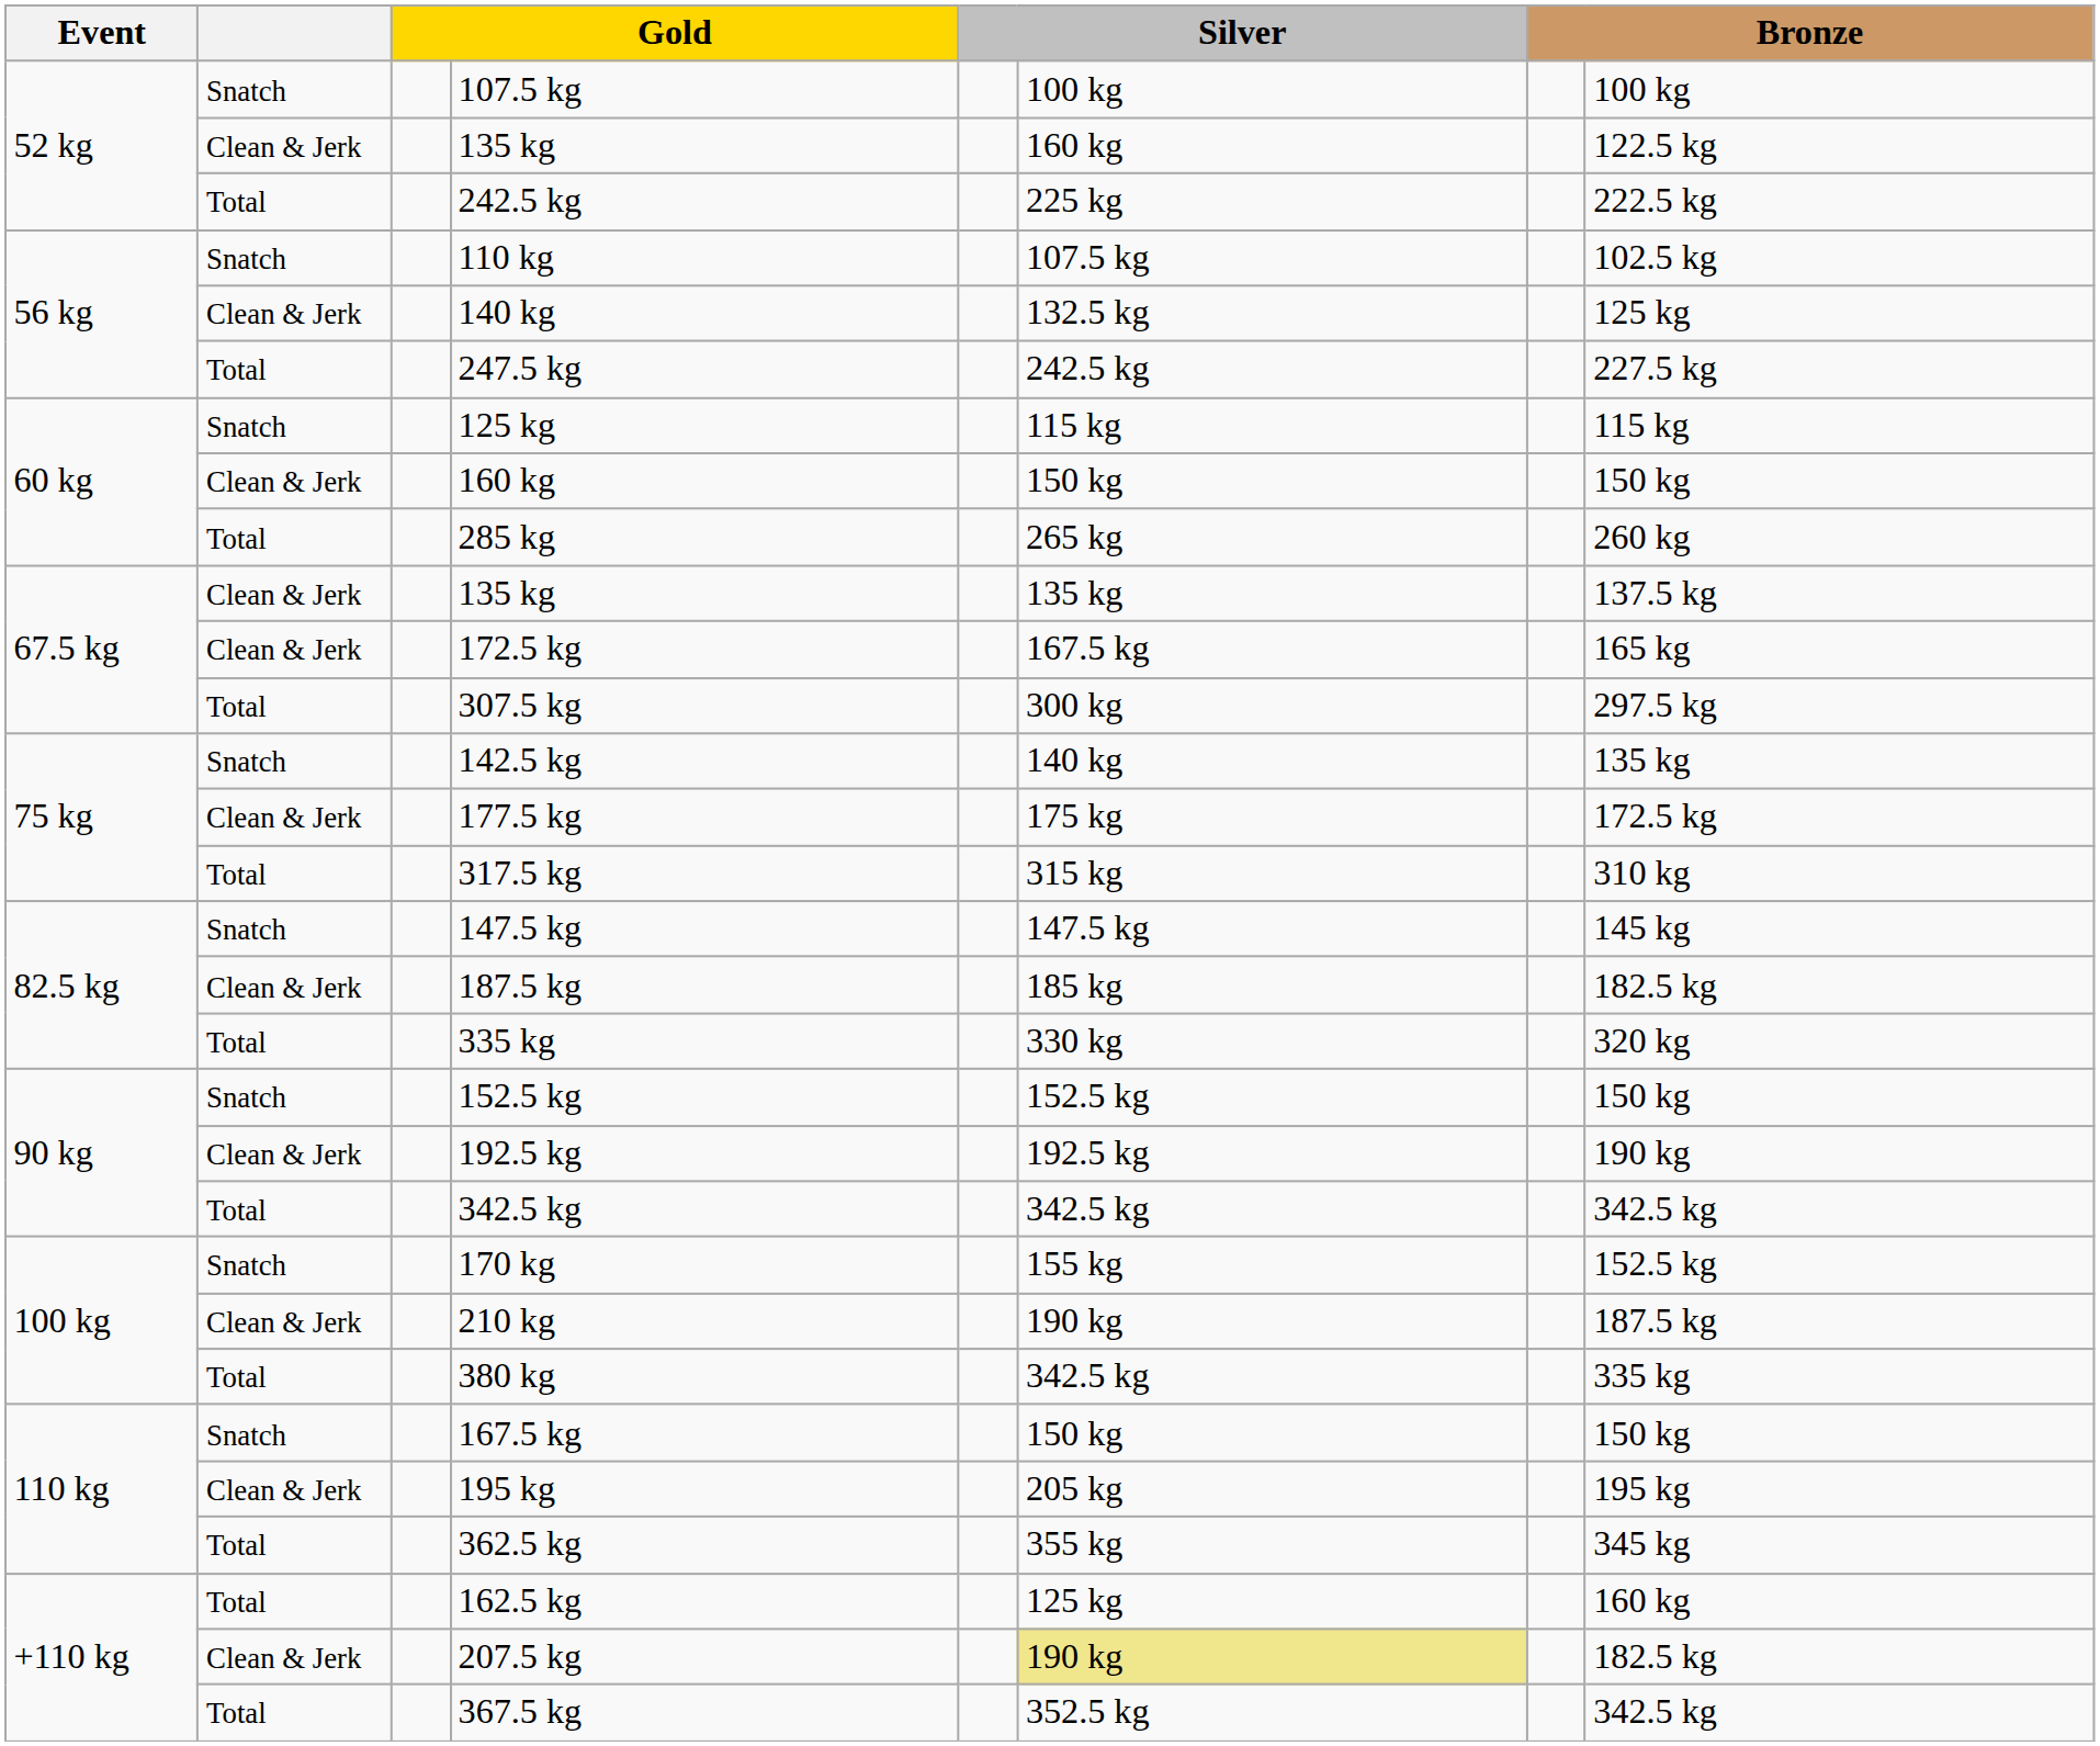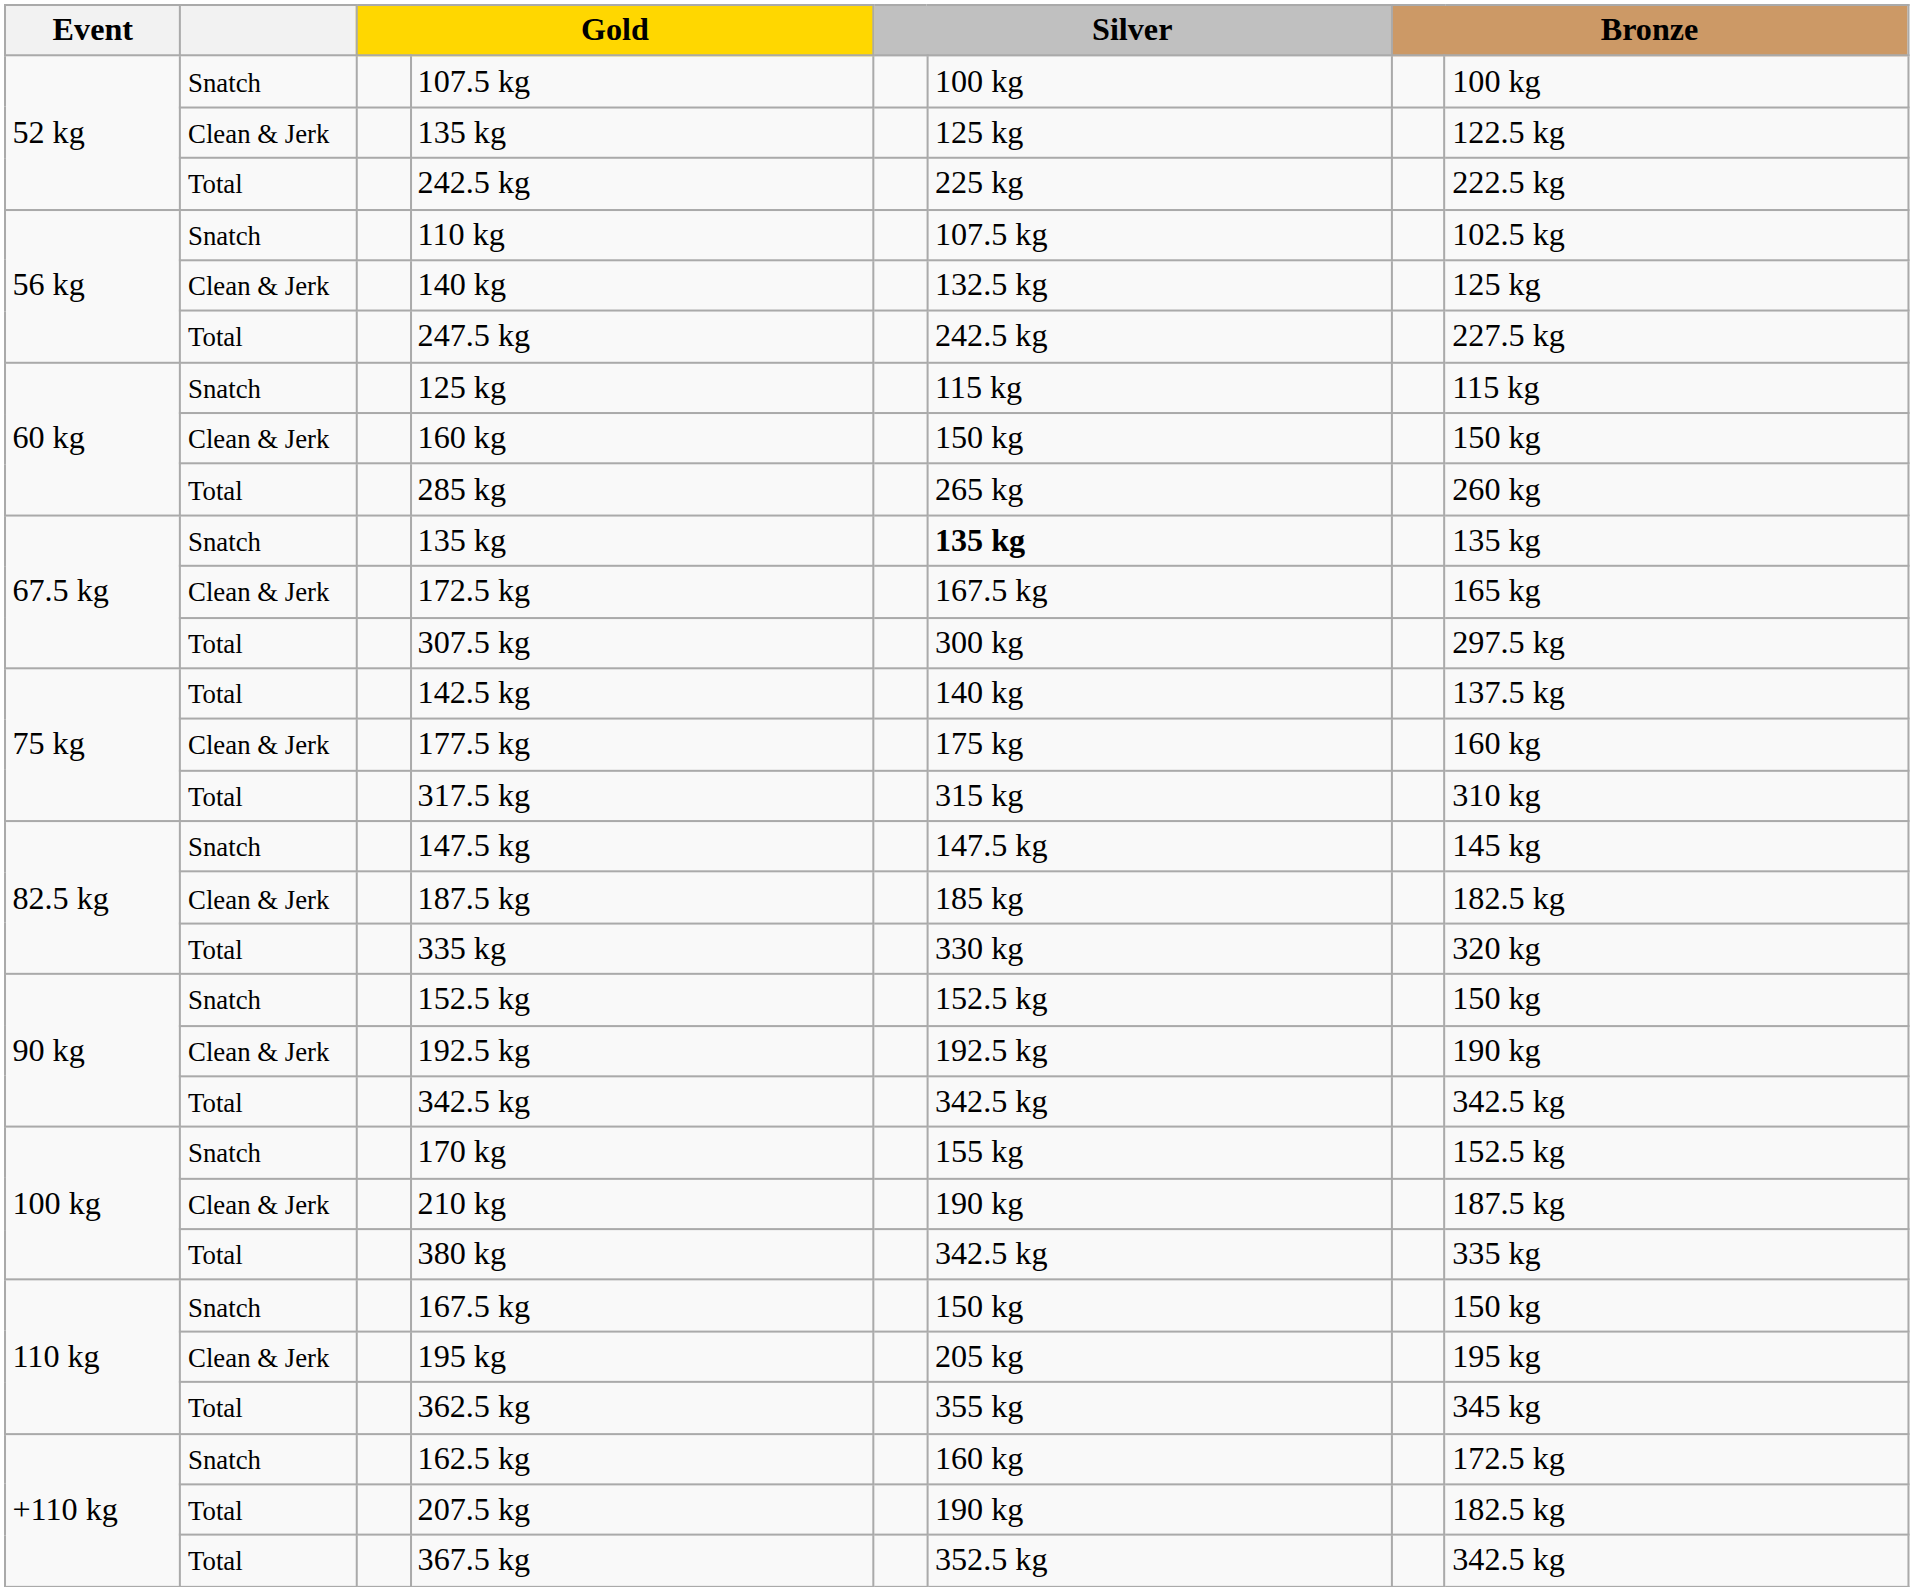52 kg / 135 kg | column 6: 160 kg -> 125 kg
67.5 kg / 135 kg | column 2: Clean & Jerk -> Snatch
67.5 kg / 135 kg | column 6: normal -> bold
67.5 kg / 135 kg | column 8: 137.5 kg -> 135 kg
142.5 kg | column 2: Snatch -> Total
142.5 kg | column 8: 135 kg -> 137.5 kg
177.5 kg | column 8: 172.5 kg -> 160 kg
162.5 kg | column 2: Total -> Snatch
162.5 kg | column 6: 125 kg -> 160 kg
162.5 kg | column 8: 160 kg -> 172.5 kg
207.5 kg | column 2: Clean & Jerk -> Total
207.5 kg | column 6: khaki background -> no background
